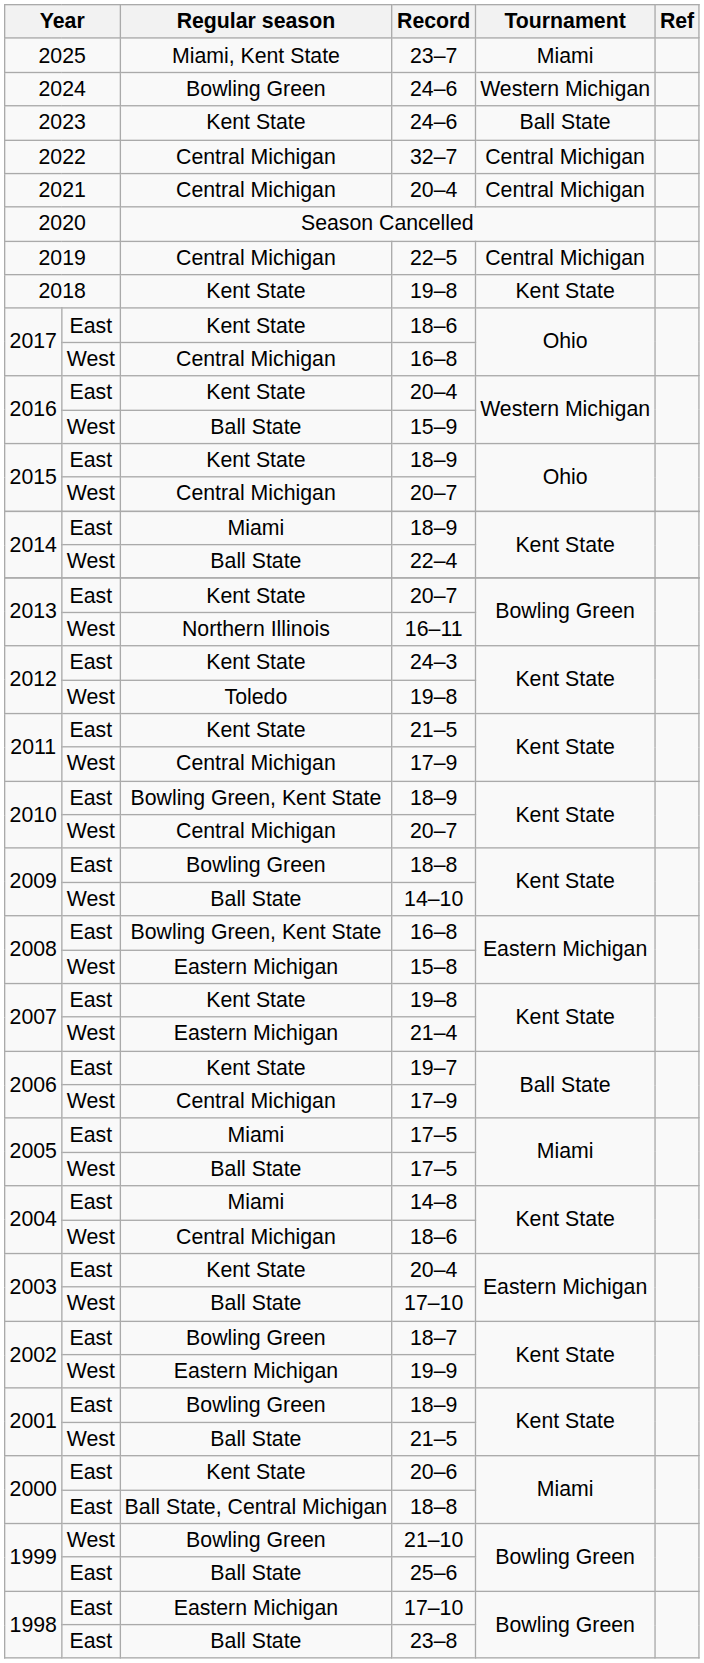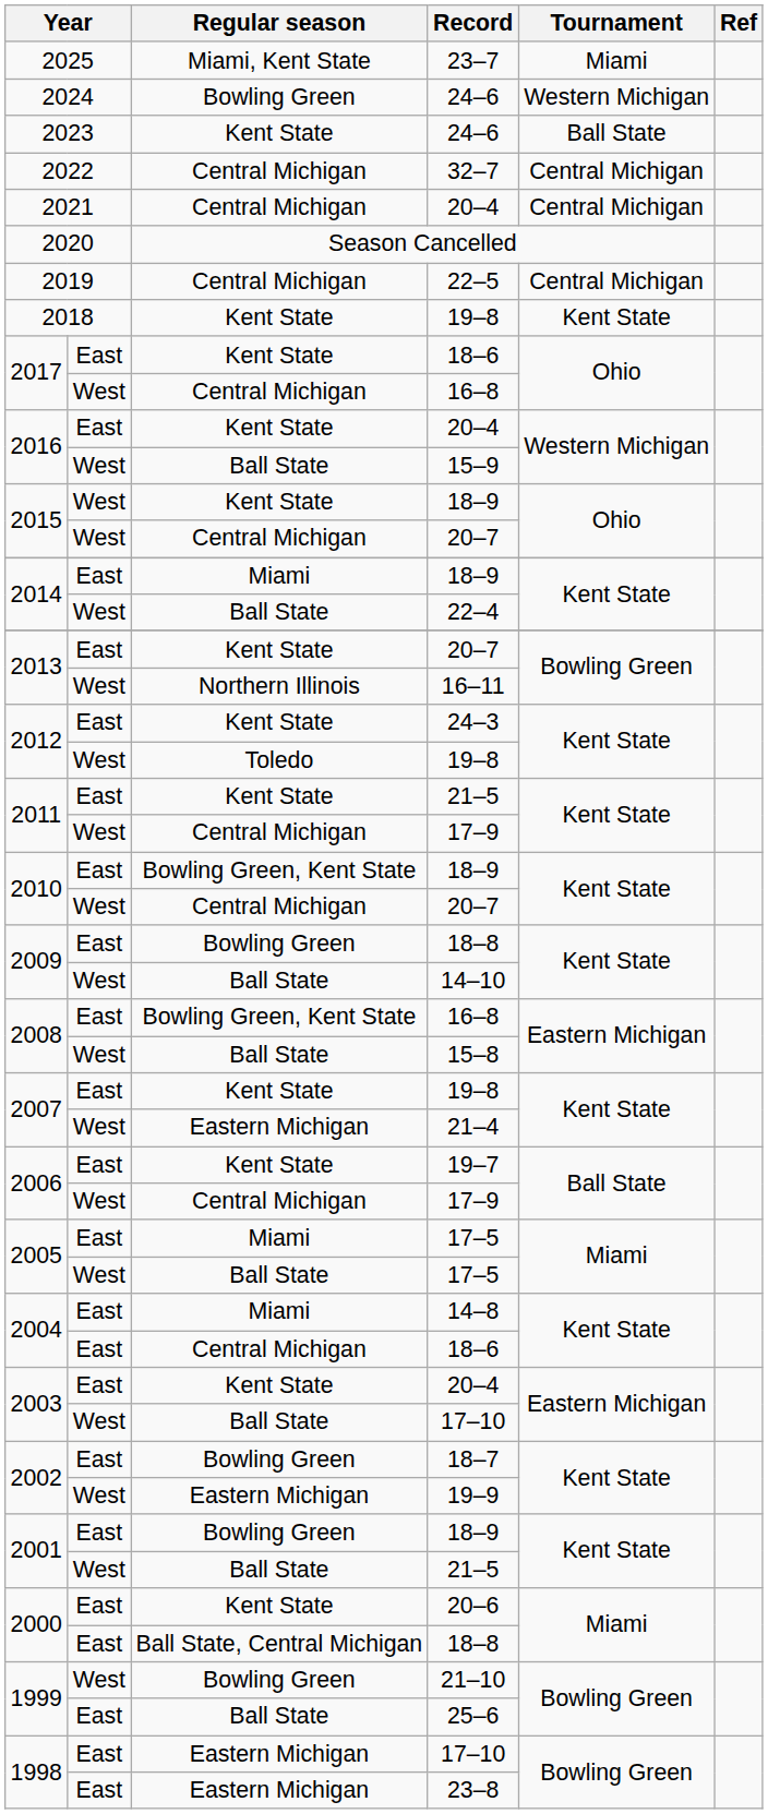2015 / 18–9 | column 2: East -> West
15–8 | Regular season: Eastern Michigan -> Ball State
2004 / 18–6 | column 2: West -> East
23–8 | Regular season: Ball State -> Eastern Michigan
